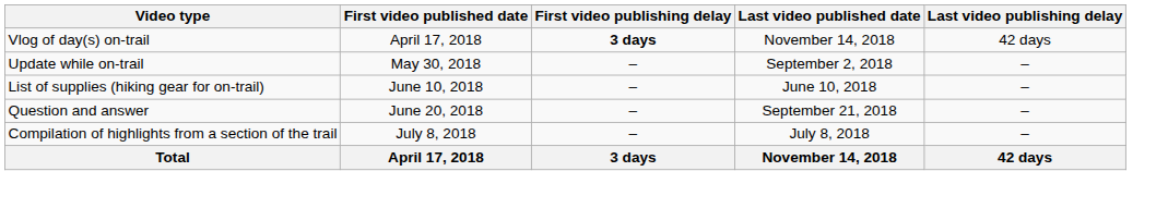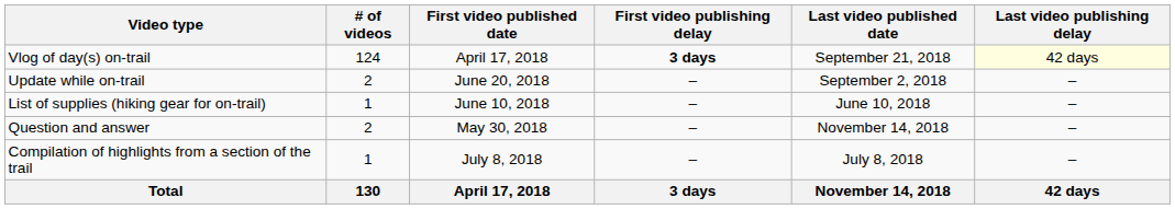+ column: # of videos | 124 | 2 | 1 | 2 | 1 | 130
Vlog of day(s) on-trail | Last video published date: November 14, 2018 -> September 21, 2018
Vlog of day(s) on-trail | Last video publishing delay: no background -> lightyellow background
Update while on-trail | First video published date: May 30, 2018 -> June 20, 2018
Question and answer | First video published date: June 20, 2018 -> May 30, 2018
Question and answer | Last video published date: September 21, 2018 -> November 14, 2018
